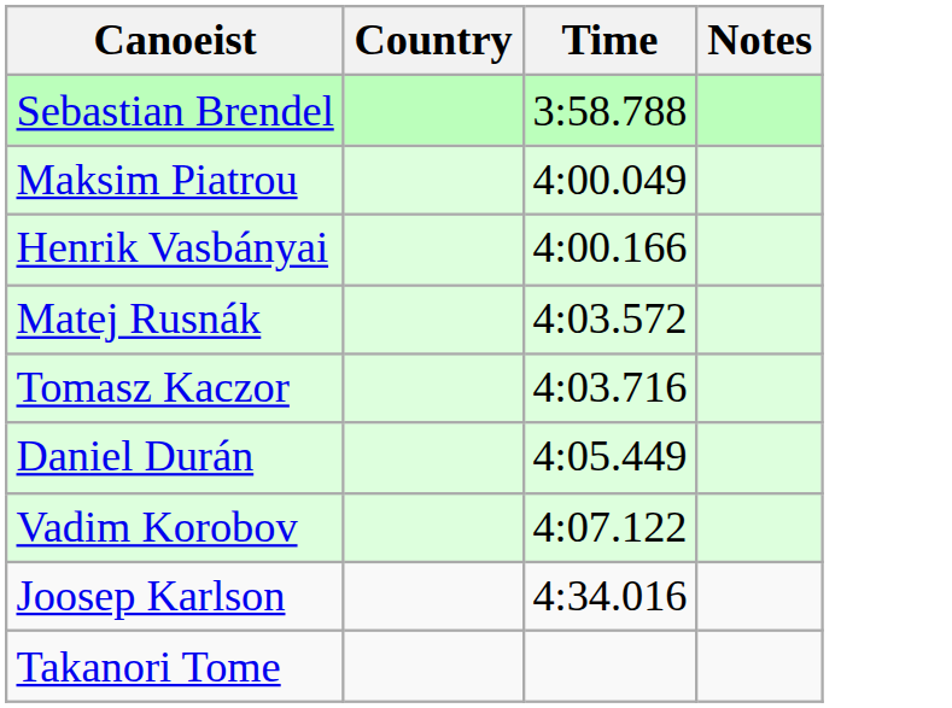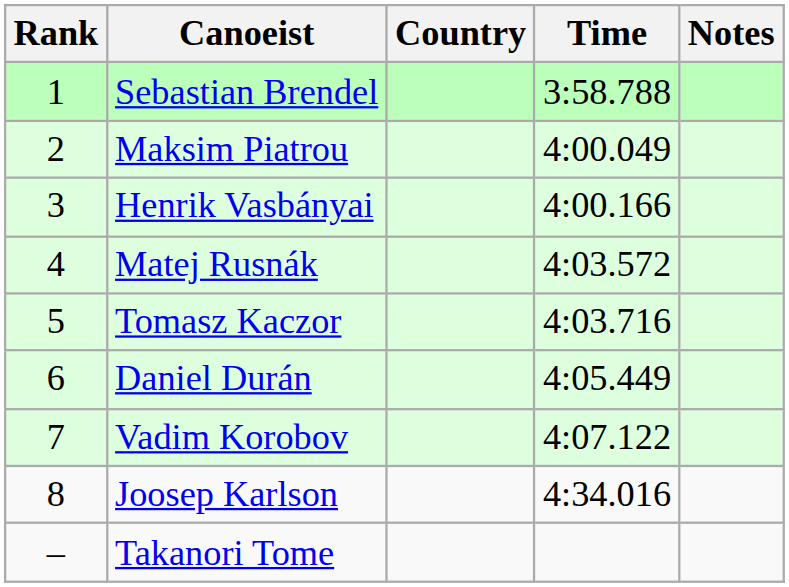+ column: Rank | 1 | 2 | 3 | 4 | 5 | 6 | 7 | 8 | –
